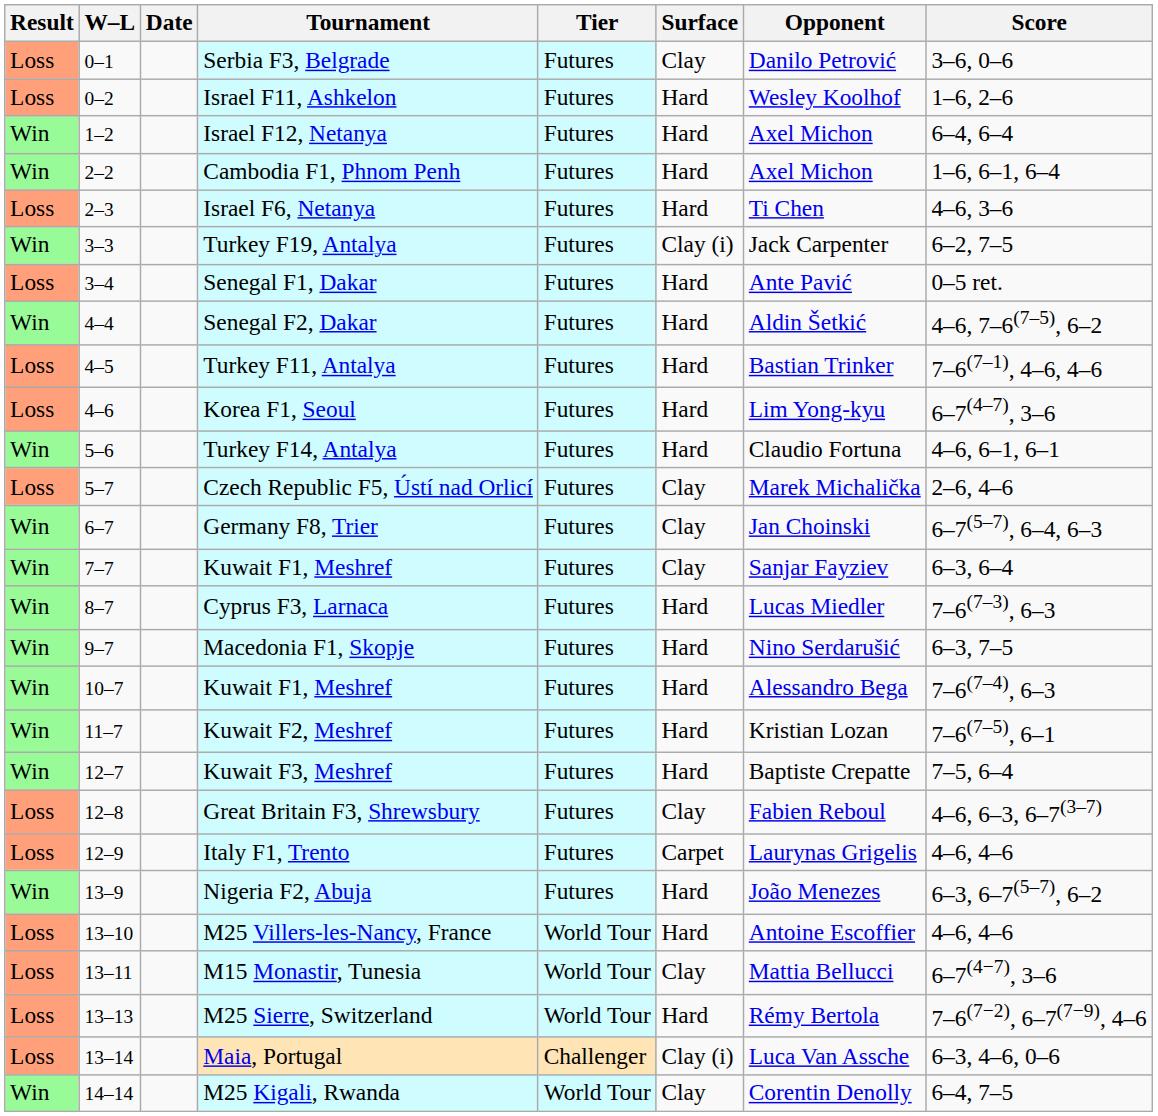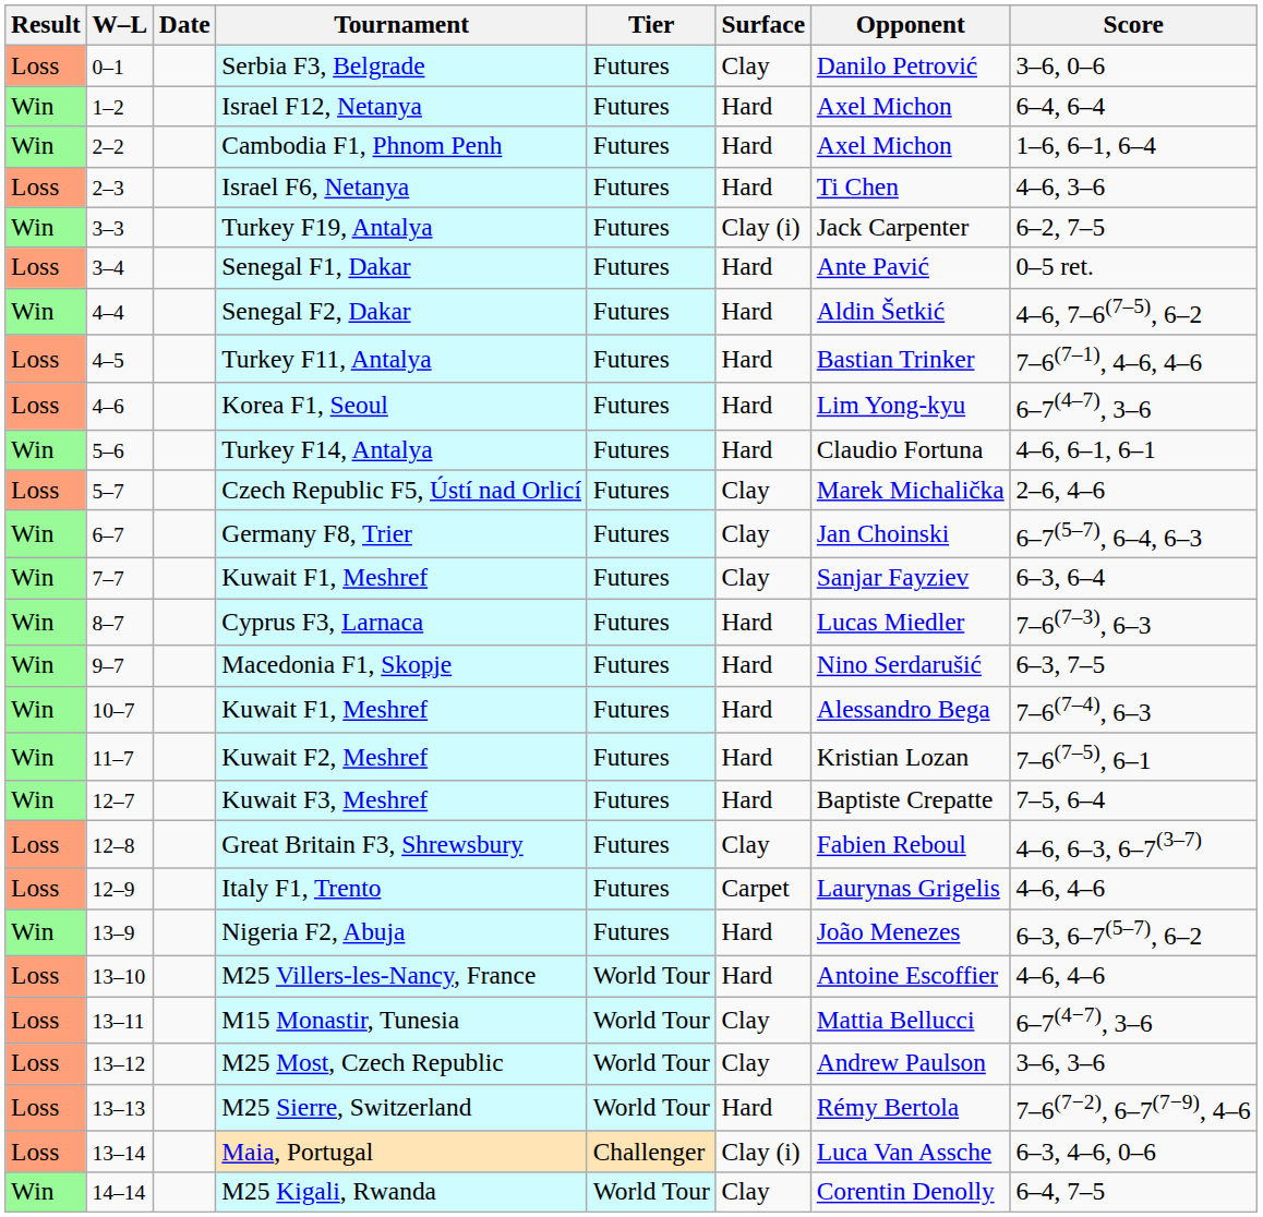- row: Loss | 0–2 | Israel F11, Ashkelon | Futures | Hard | Wesley Koolhof | 1–6, 2–6
+ row: Loss | 13–12 | M25 Most, Czech Republic | World Tour | Clay | Andrew Paulson | 3–6, 3–6
